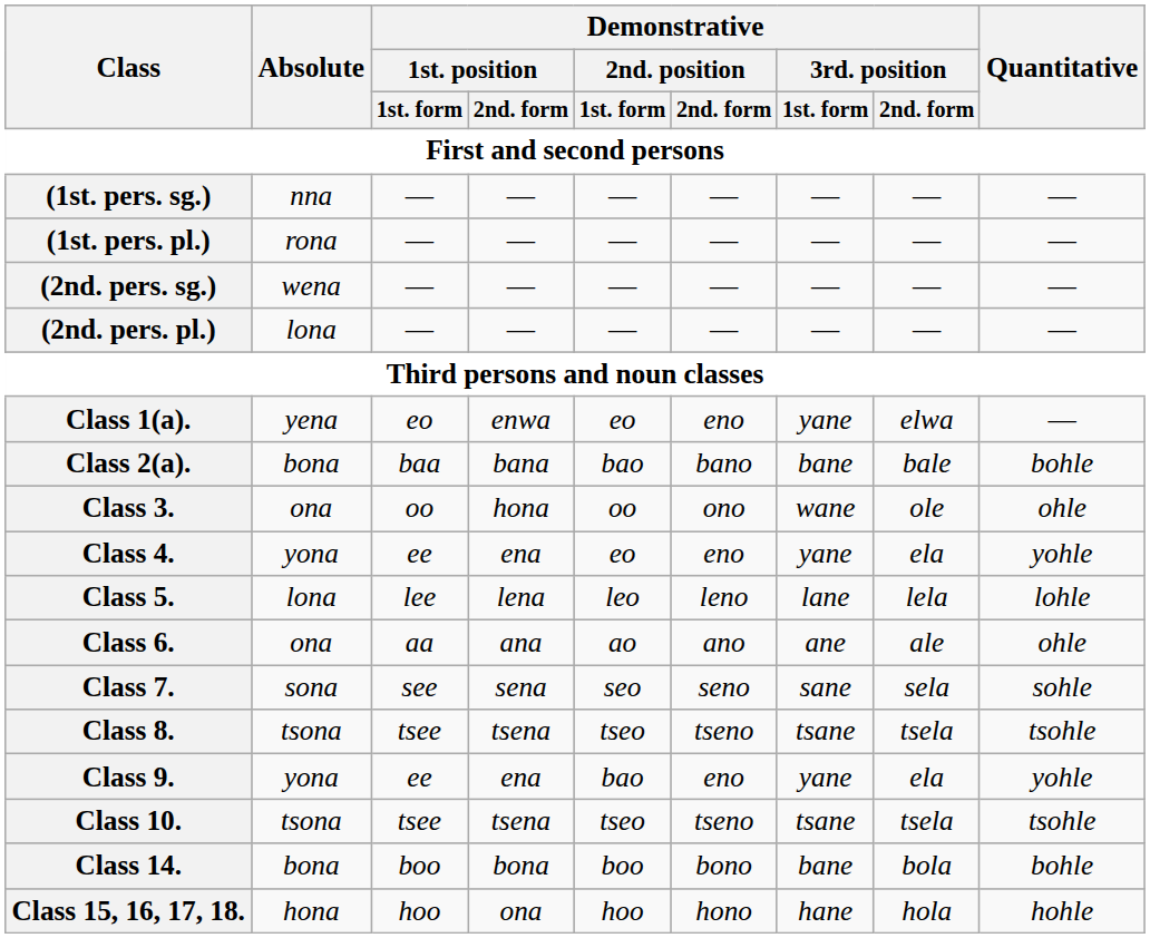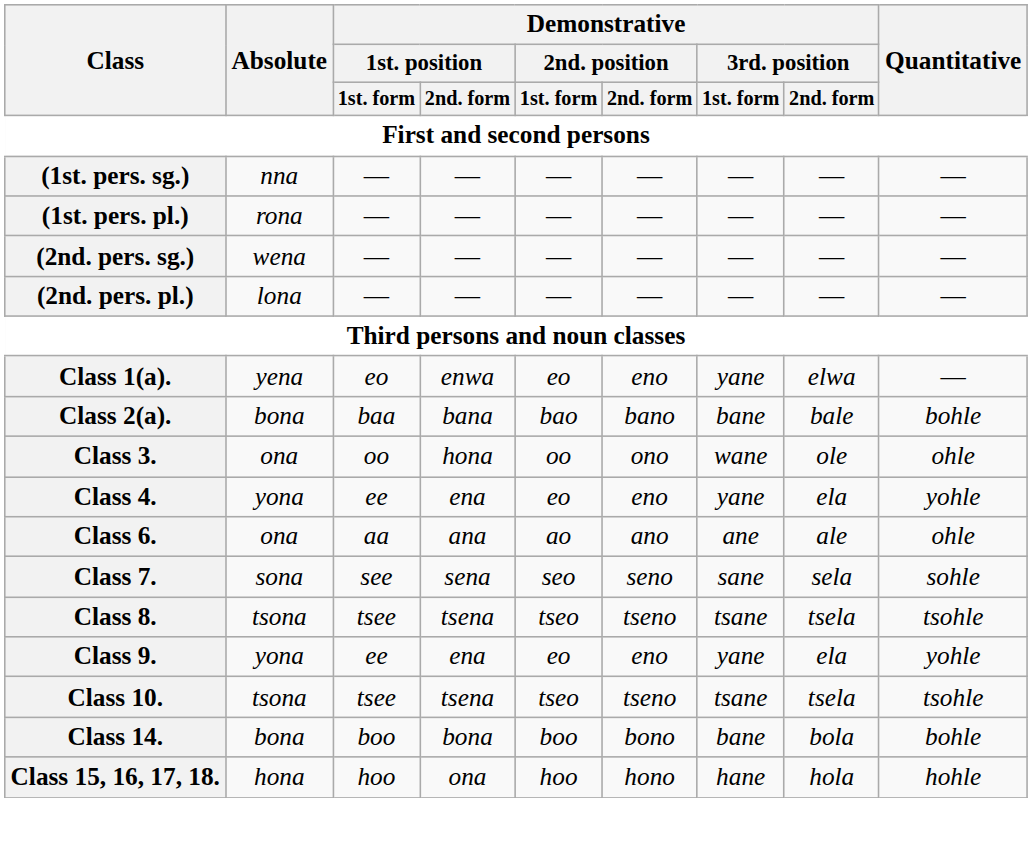- row: Class 5. | lona | lee | lena | leo | leno | lane | lela | lohle
Class 9. | Demonstrative / 2nd. position / 1st. form: bao -> eo
